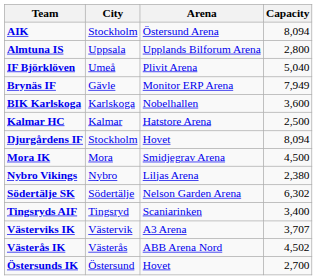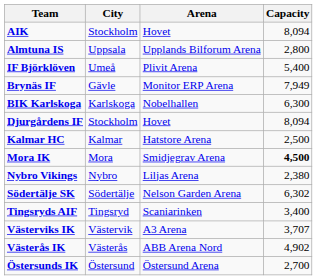AIK | Arena: Östersund Arena -> Hovet
IF Björklöven | Capacity: 5,040 -> 5,400
BIK Karlskoga | Capacity: 3,600 -> 6,300
rows swapped: Djurgårdens IF <-> Kalmar HC
Mora IK | Capacity: normal -> bold
Västerås IK | Capacity: 4,502 -> 4,902
Östersunds IK | Arena: Hovet -> Östersund Arena
